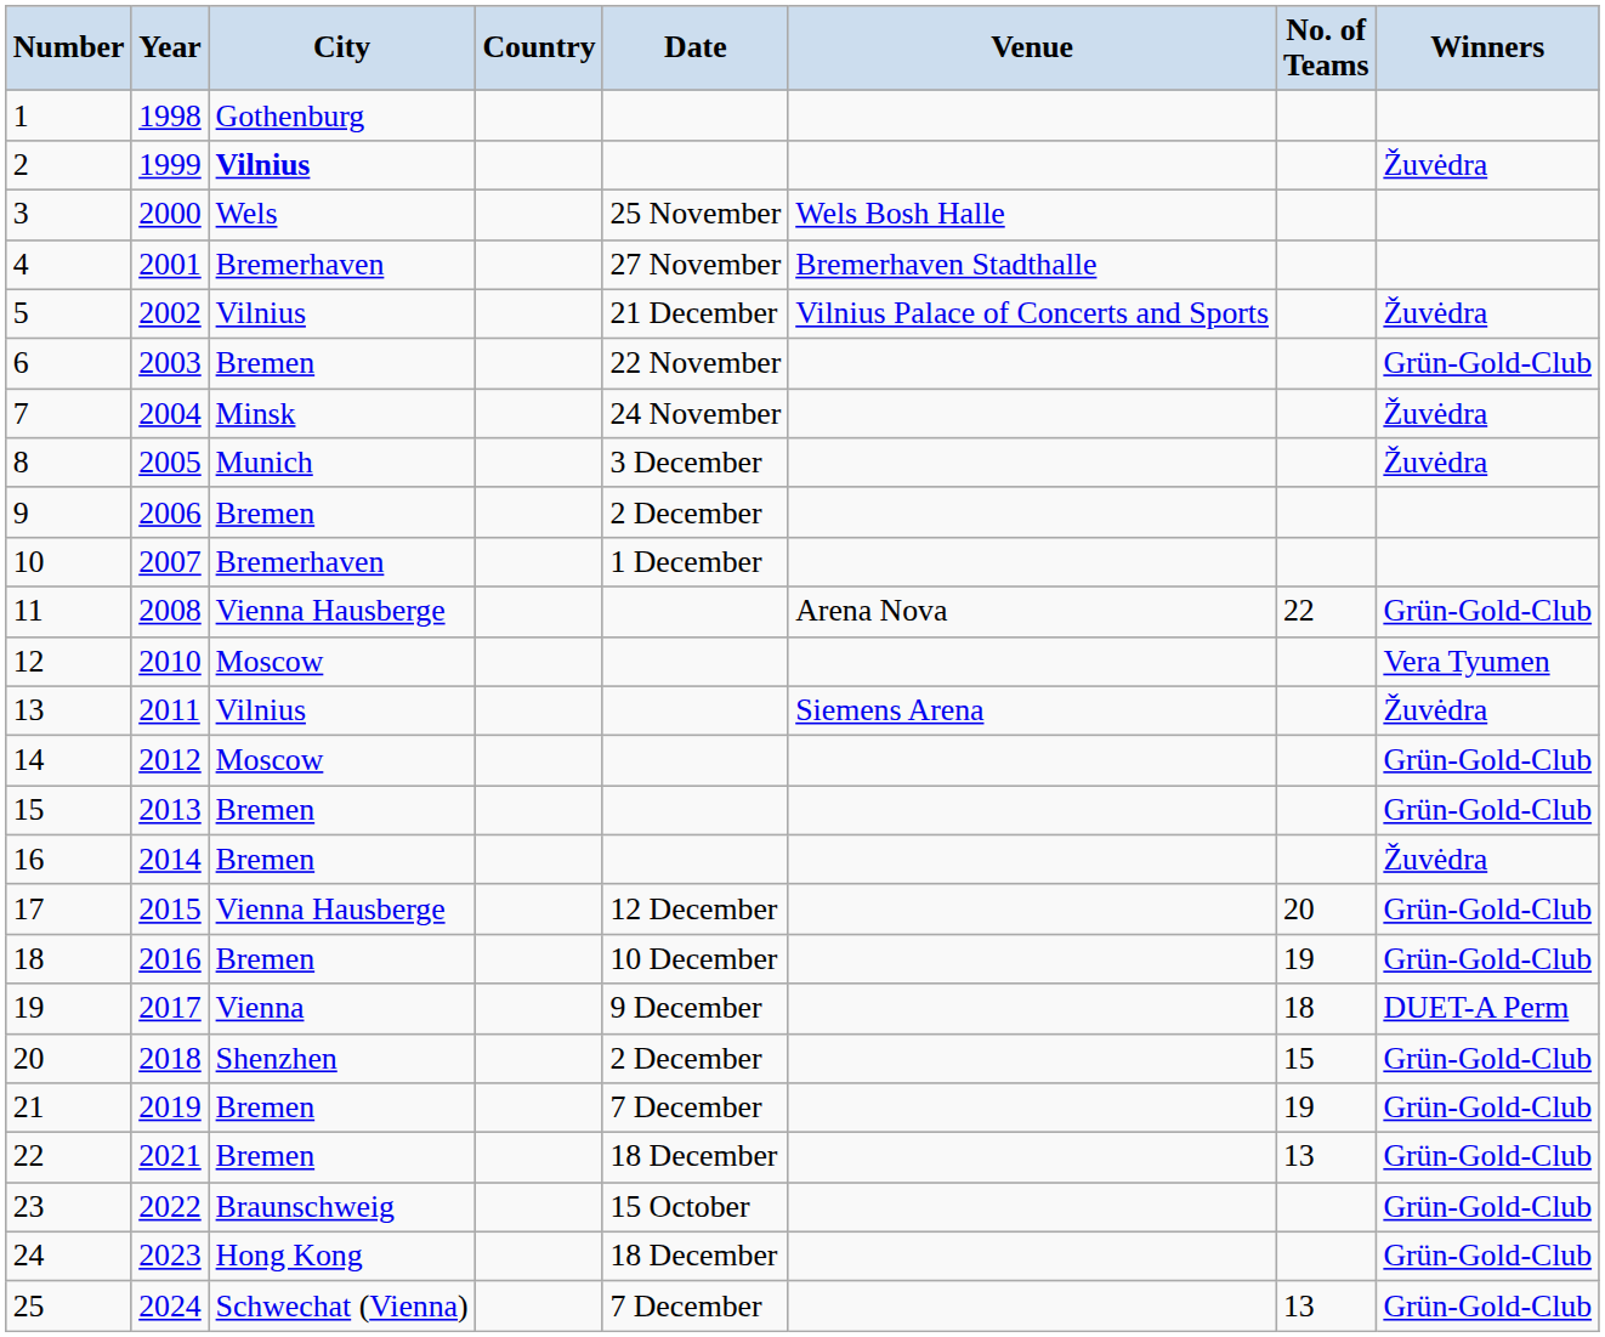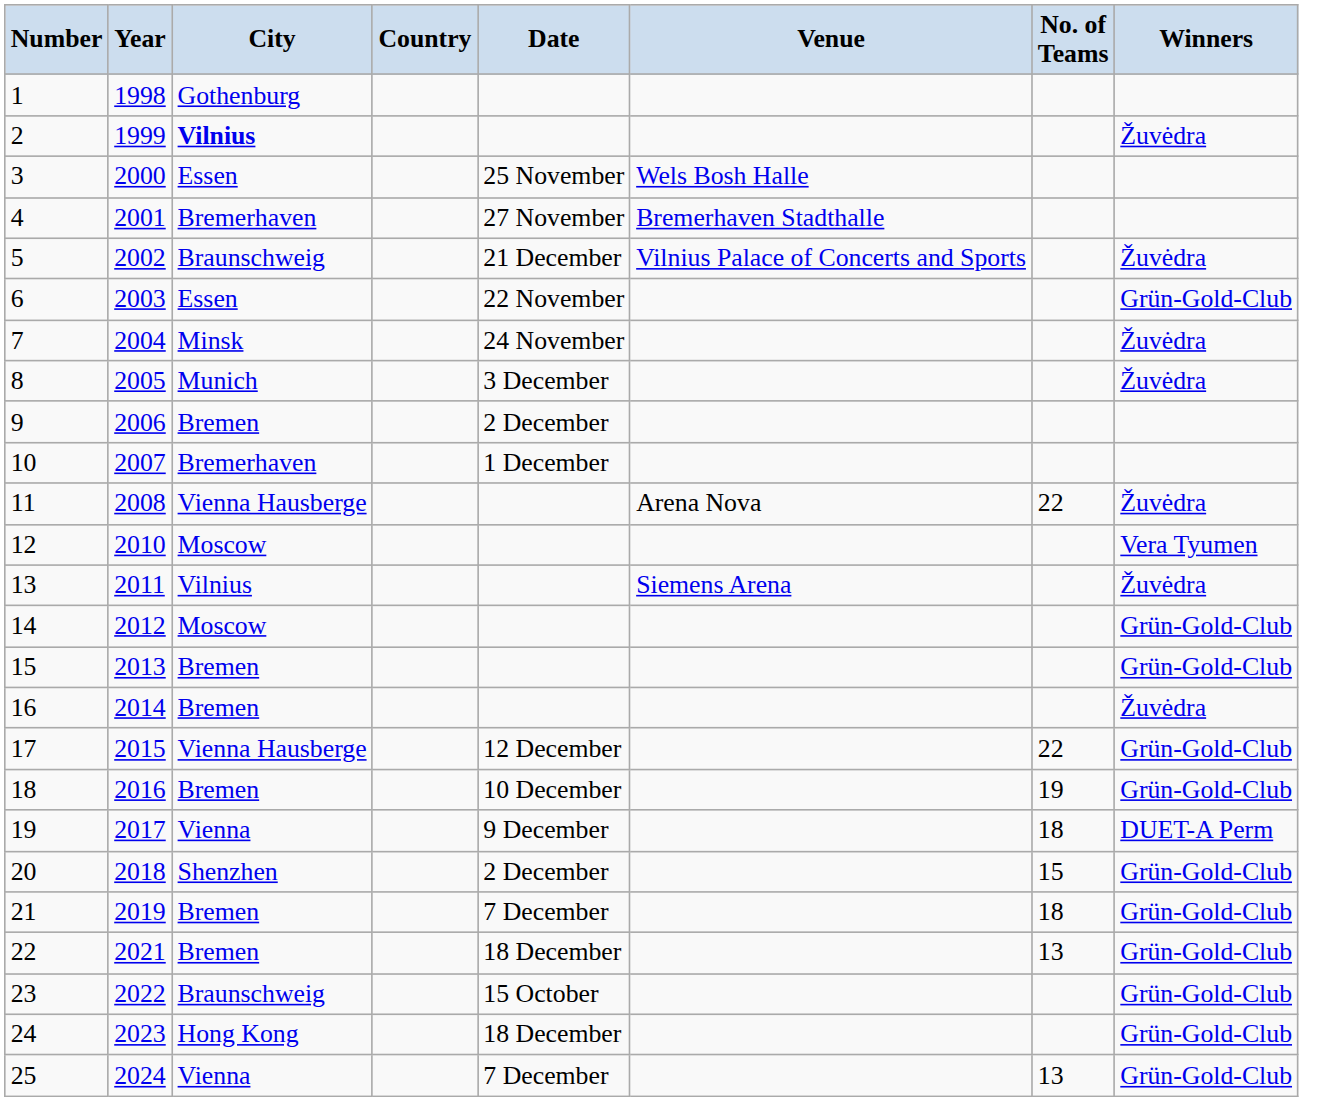3 | City: Wels -> Essen
5 | City: Vilnius -> Braunschweig
6 | City: Bremen -> Essen
11 | Winners: Grün-Gold-Club -> Žuvėdra
17 | No. of Teams: 20 -> 22
21 | No. of Teams: 19 -> 18
25 | City: Schwechat (Vienna) -> Vienna
